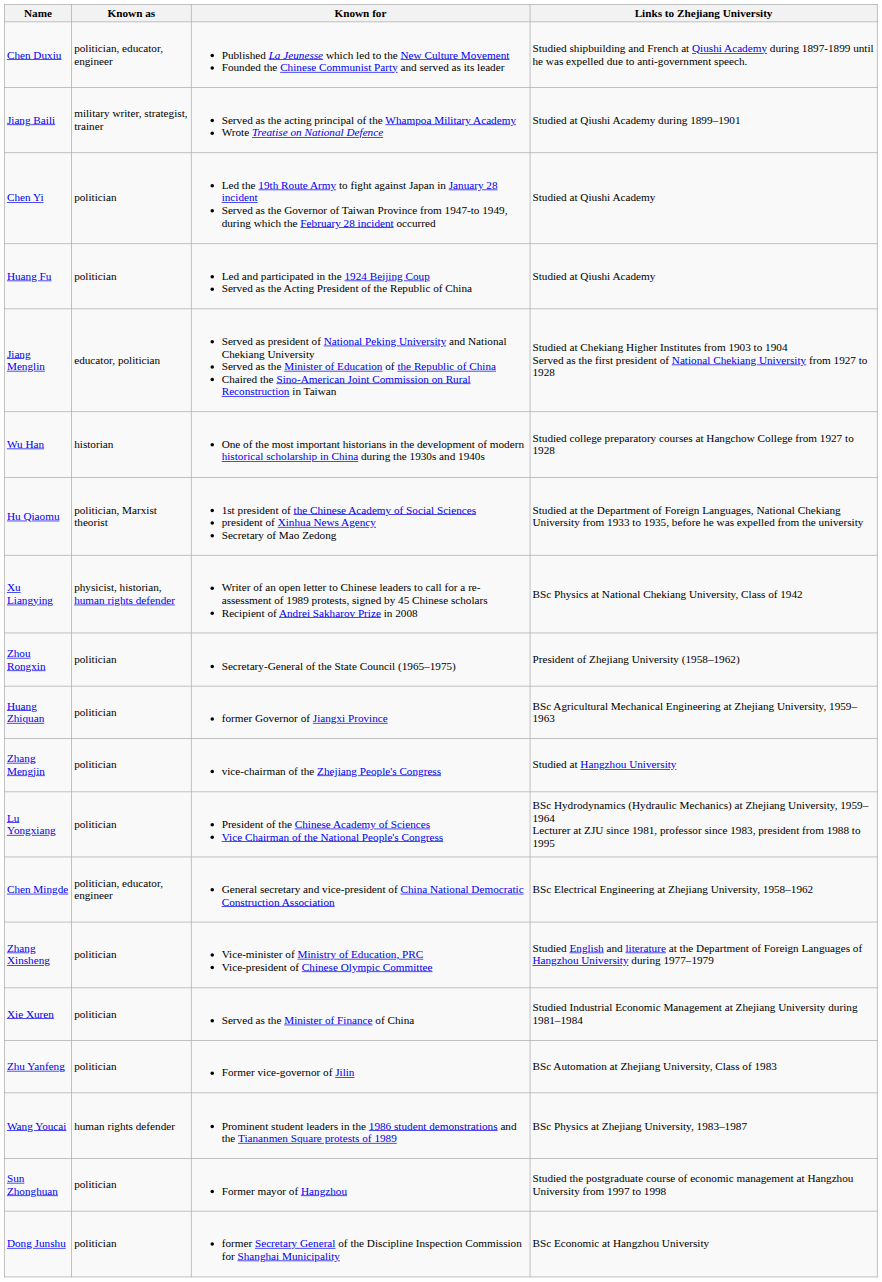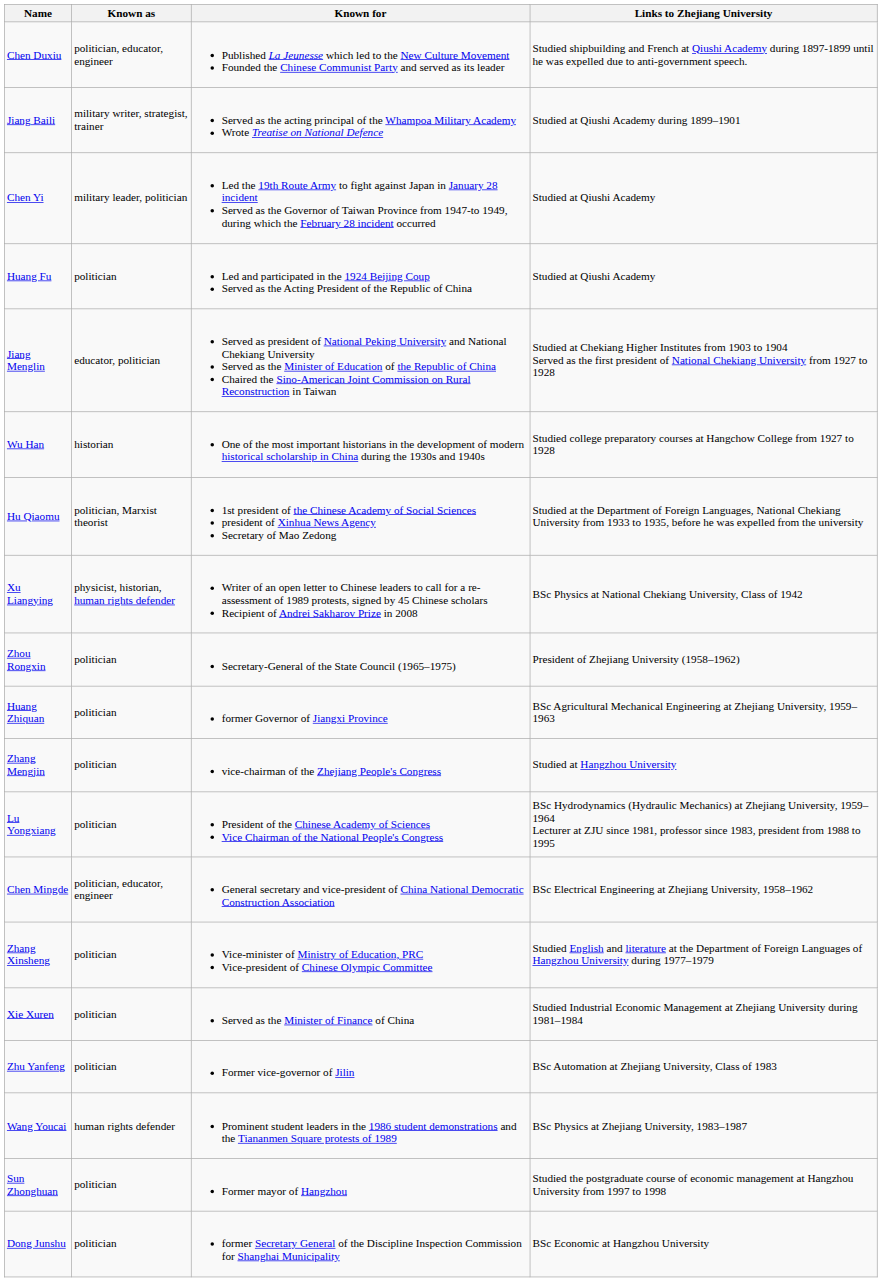Chen Yi | Known as: politician -> military leader, politician
